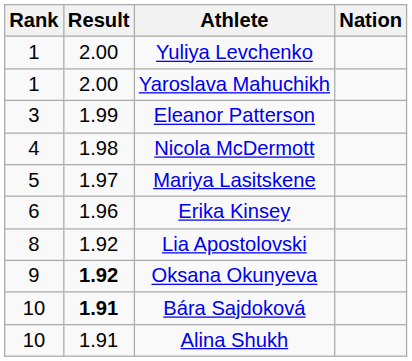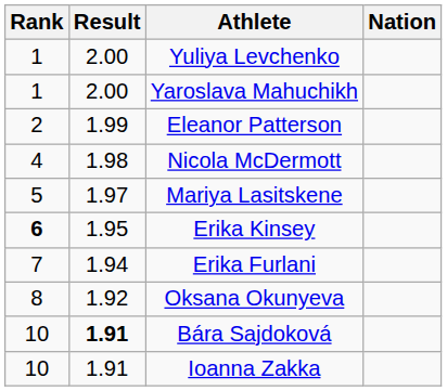Eleanor Patterson | Rank: 3 -> 2
Erika Kinsey | Rank: normal -> bold
Erika Kinsey | Result: 1.96 -> 1.95
+ row: 7 | 1.94 | Erika Furlani
- row: 8 | 1.92 | Lia Apostolovski
Oksana Okunyeva | Rank: 9 -> 8
Oksana Okunyeva | Result: bold -> normal
+ row: 10 | 1.91 | Ioanna Zakka
- row: 10 | 1.91 | Alina Shukh
